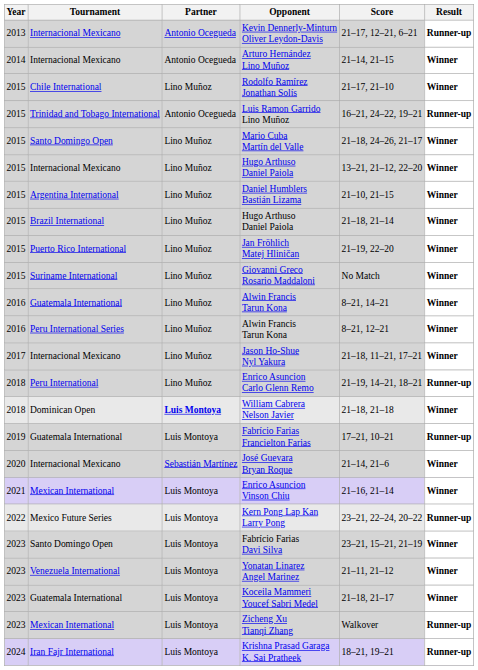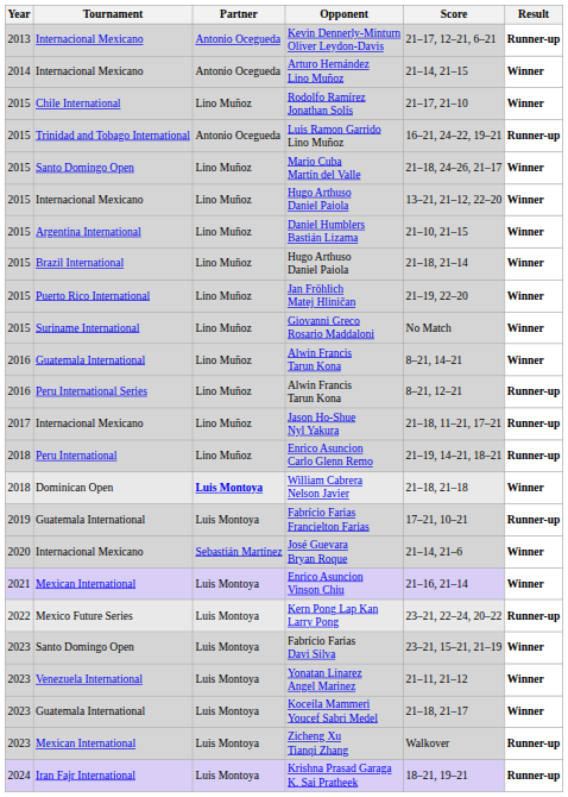Peru International Series / Alwin Francis Tarun Kona | Result: Winner -> Runner-up
Jason Ho-Shue Nyl Yakura | Result: Winner -> Runner-up
